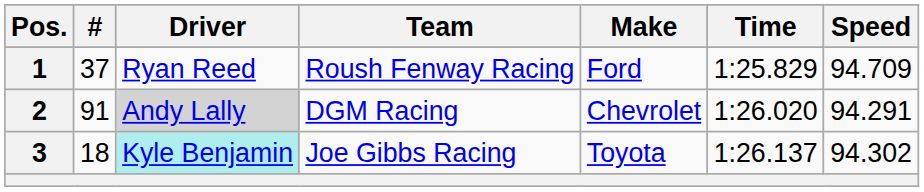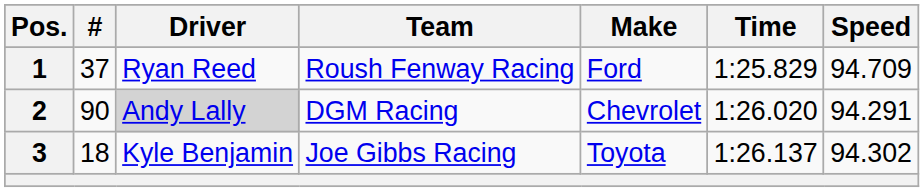2 | #: 91 -> 90
3 | Driver: paleturquoise background -> no background
